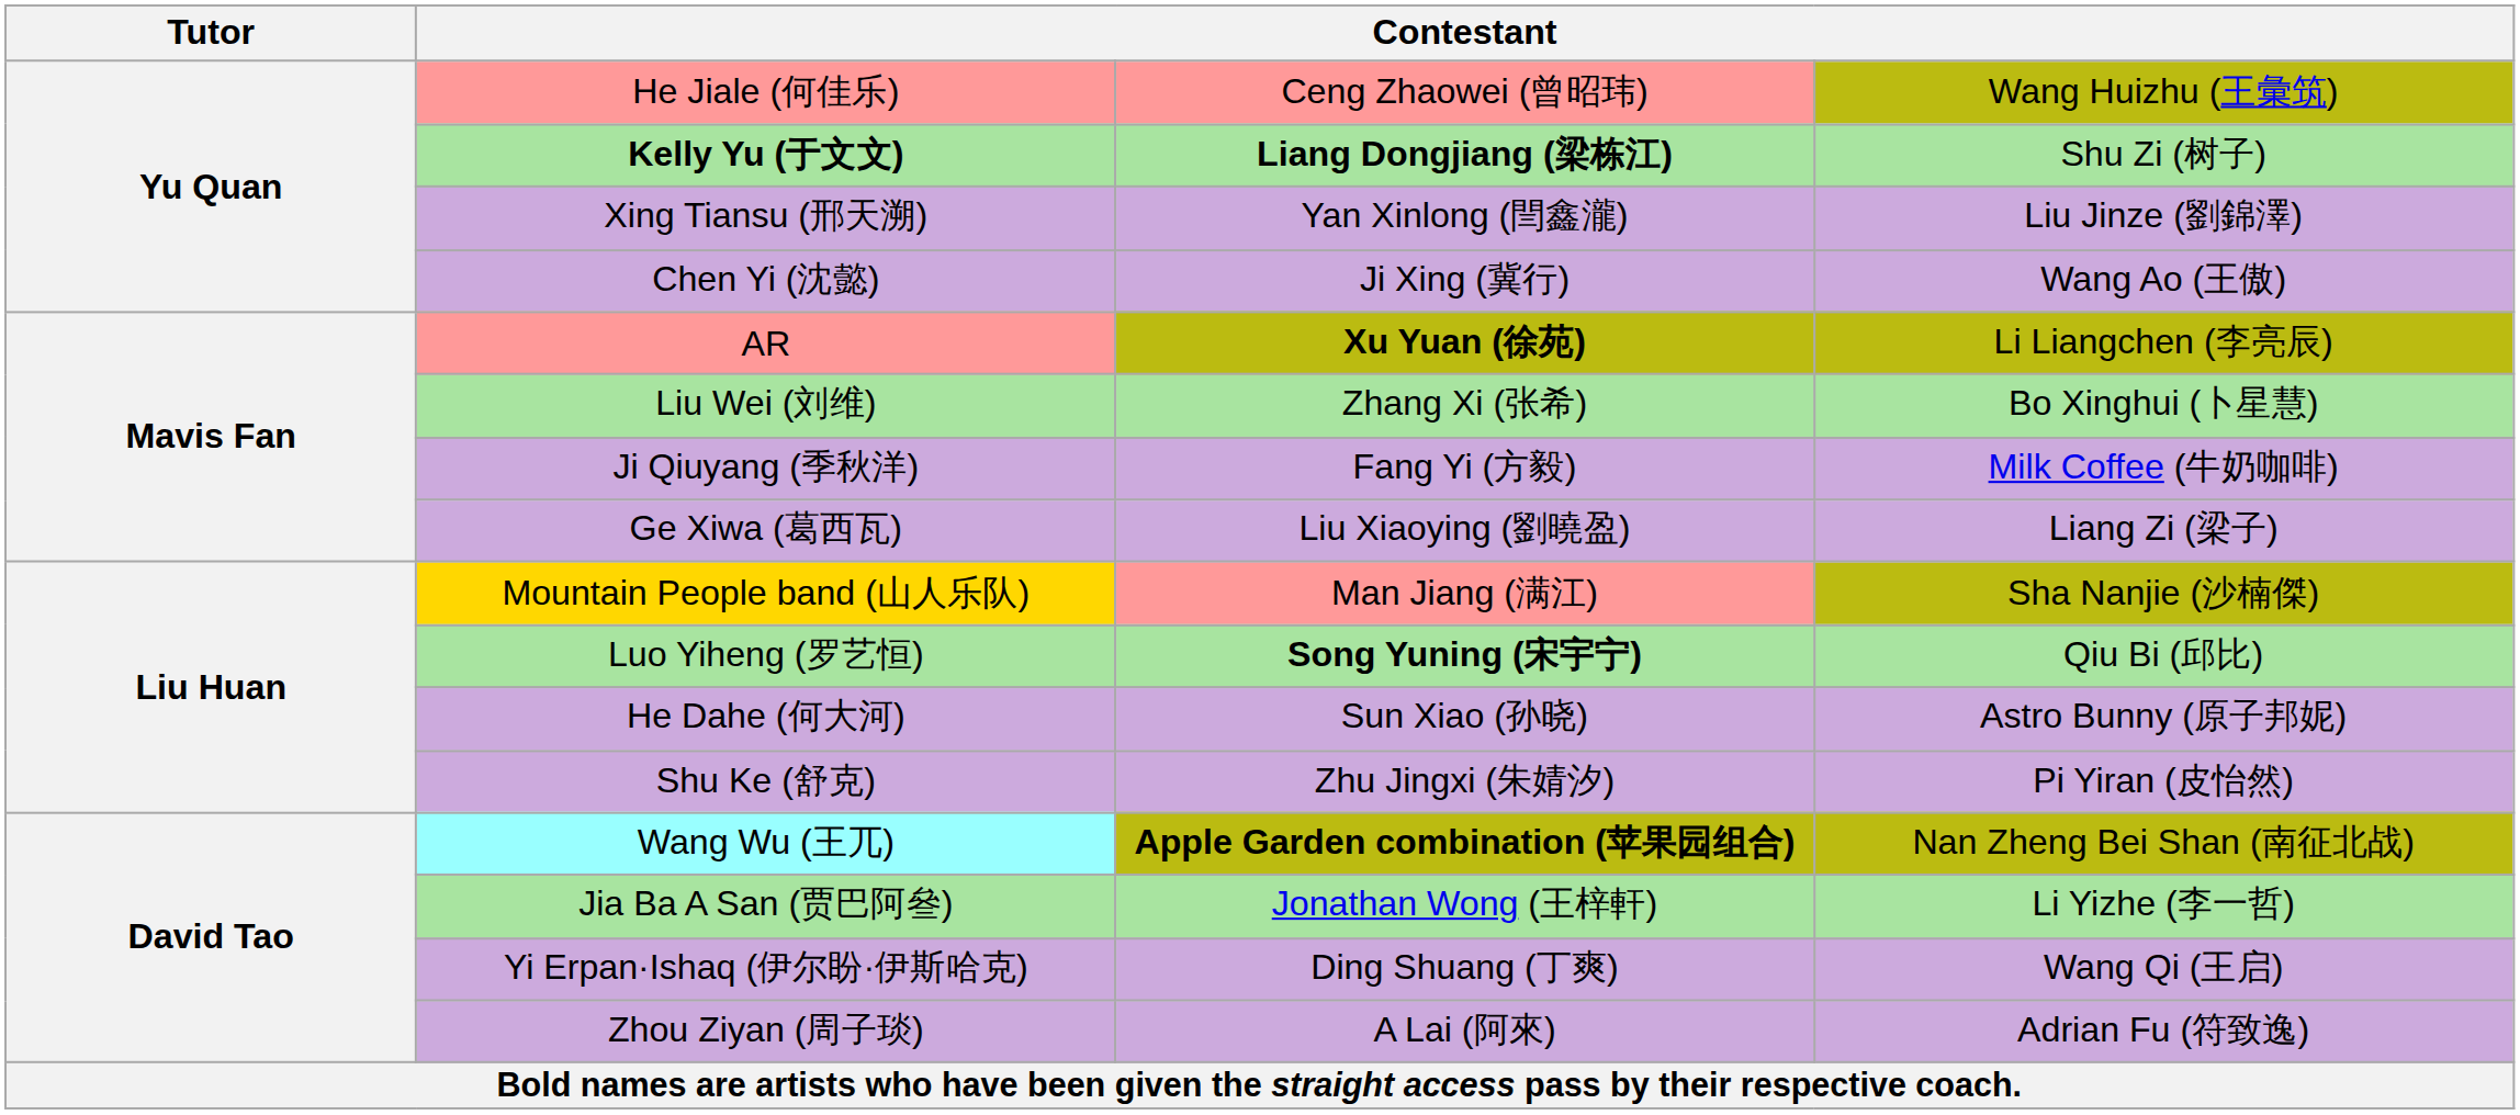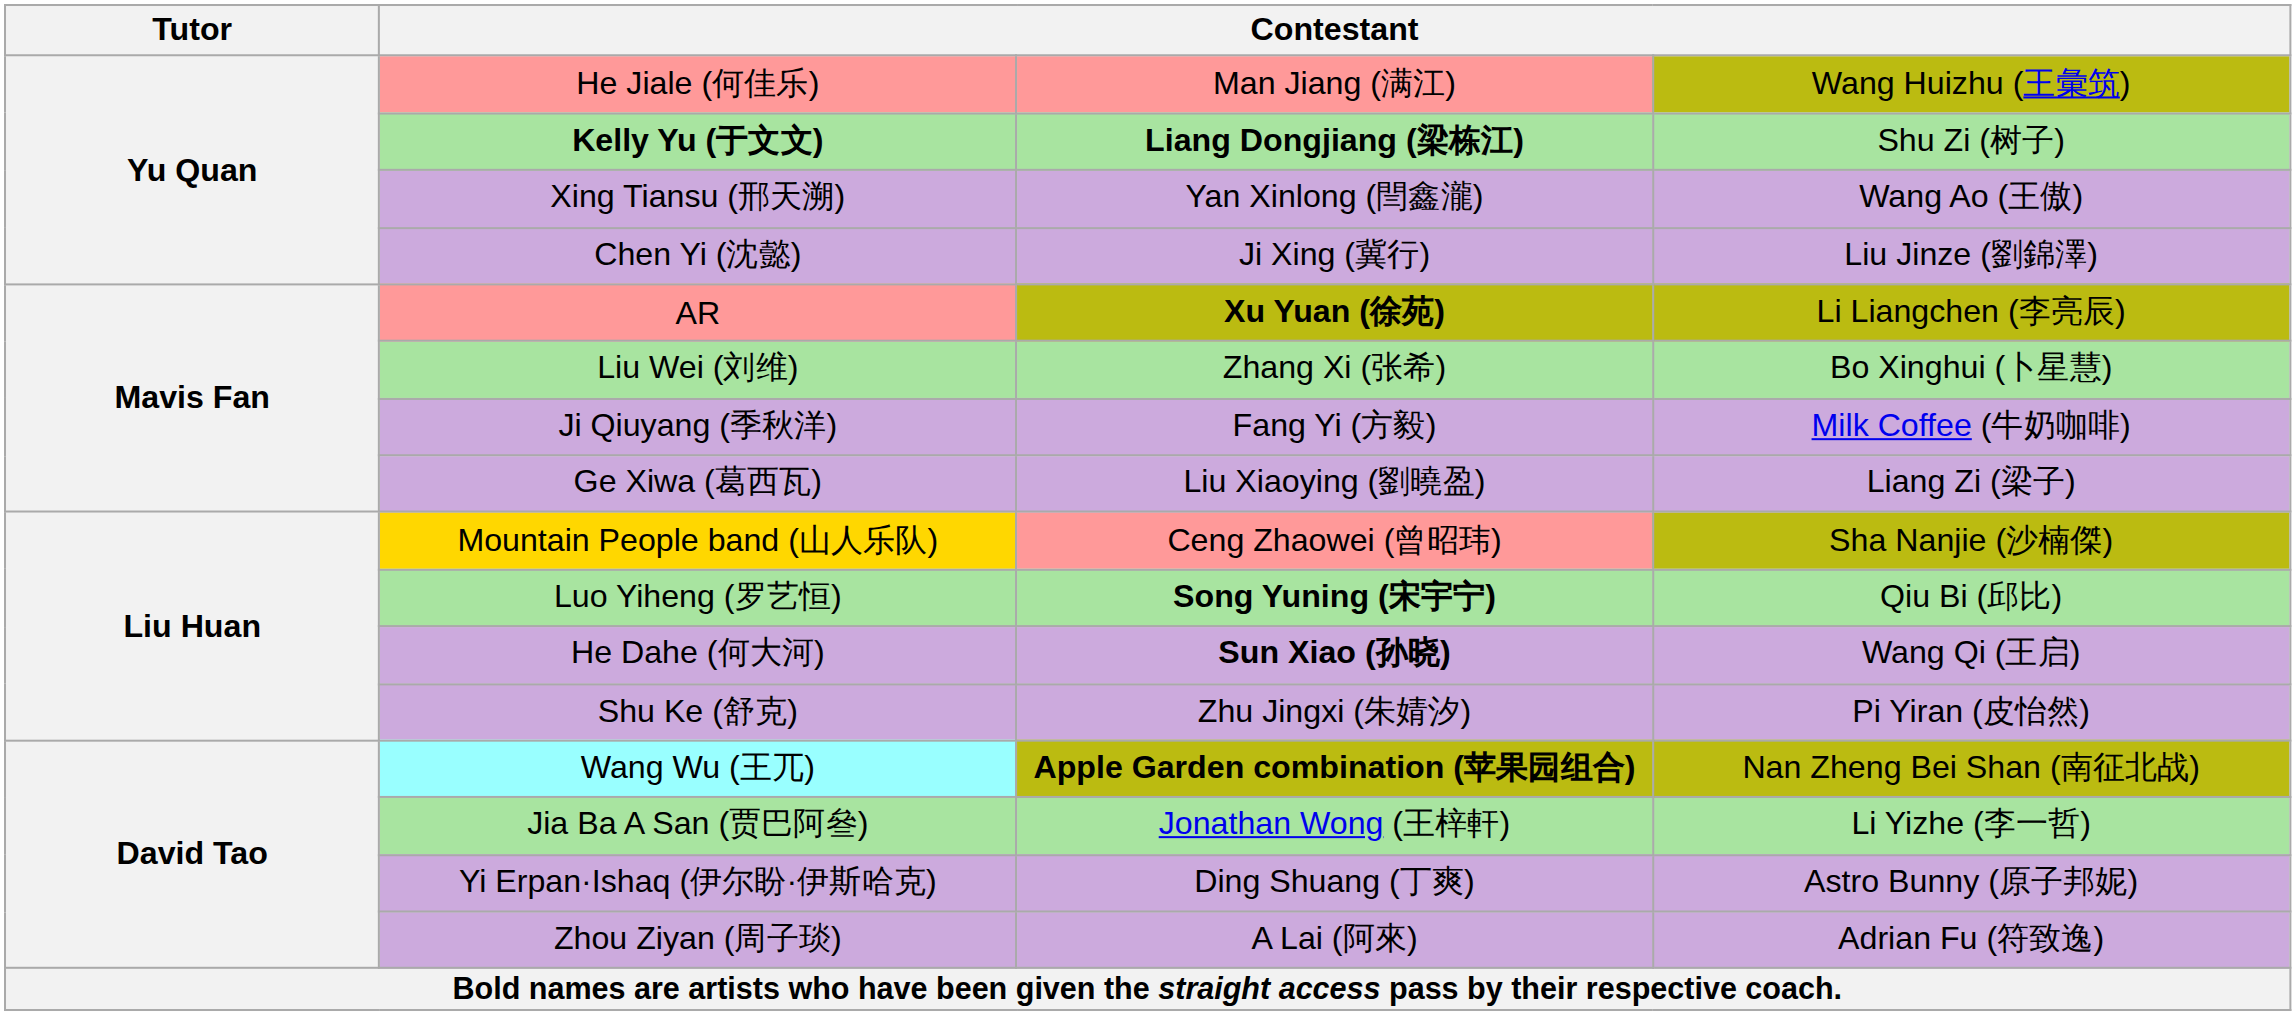He Jiale (何佳乐) | column 3: Ceng Zhaowei (曾昭玮) -> Man Jiang (满江)
Xing Tiansu (邢天溯) | column 4: Liu Jinze (劉錦澤) -> Wang Ao (王傲)
Chen Yi (沈懿) | column 4: Wang Ao (王傲) -> Liu Jinze (劉錦澤)
Mountain People band (山人乐队) | column 3: Man Jiang (满江) -> Ceng Zhaowei (曾昭玮)
He Dahe (何大河) | column 3: normal -> bold
He Dahe (何大河) | column 4: Astro Bunny (原子邦妮) -> Wang Qi (王启)
Yi Erpan·Ishaq (伊尔盼·伊斯哈克) | column 4: Wang Qi (王启) -> Astro Bunny (原子邦妮)
